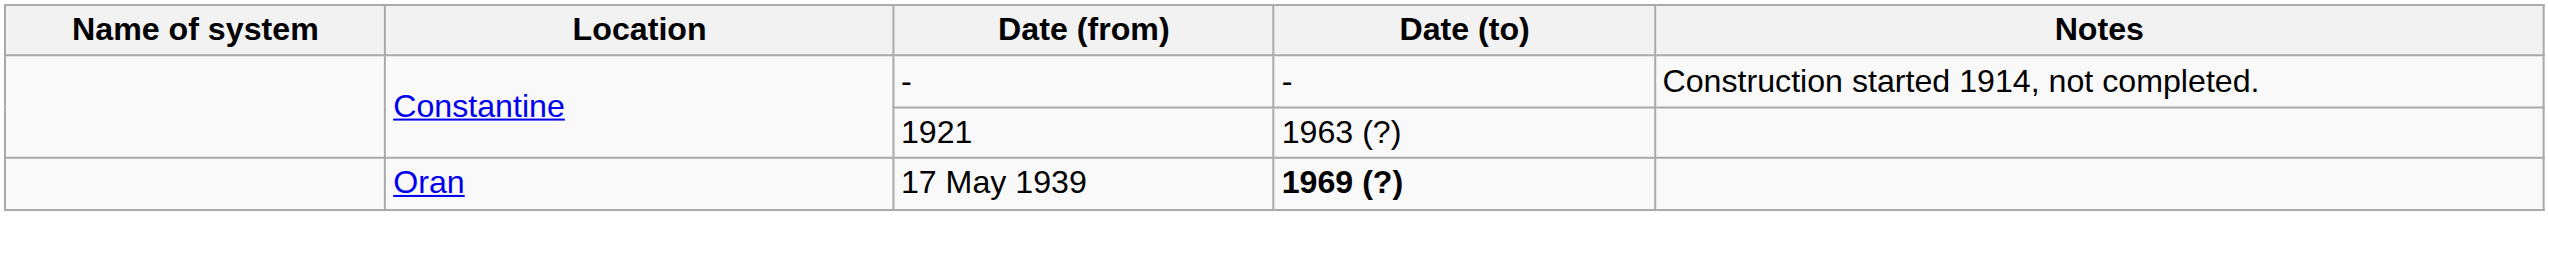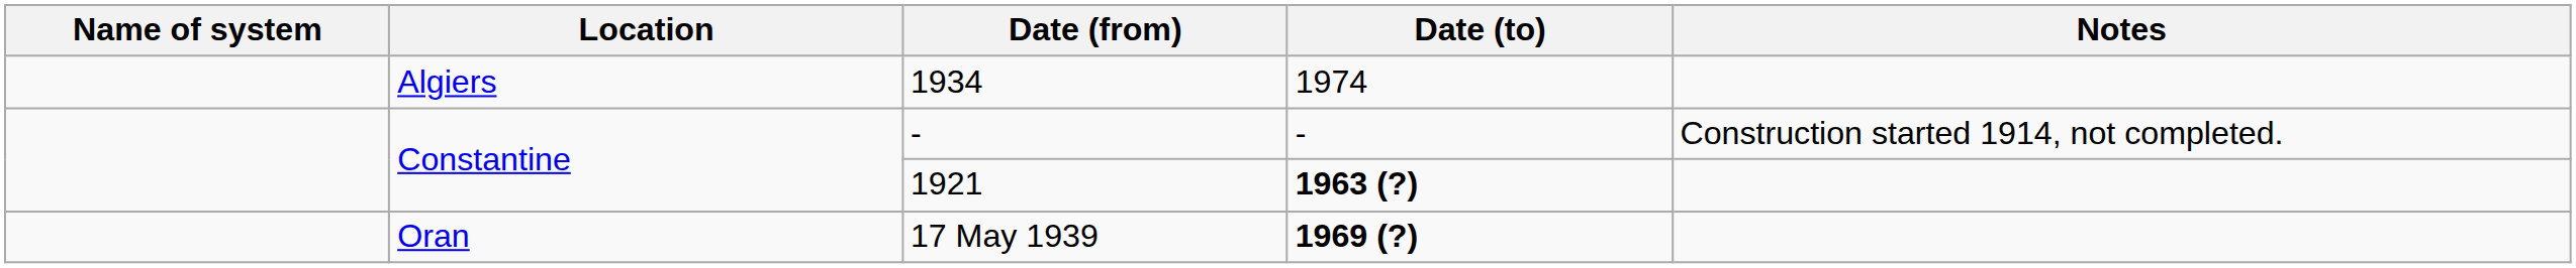+ row: Algiers | 1934 | 1974
1921 | Date (to): normal -> bold
